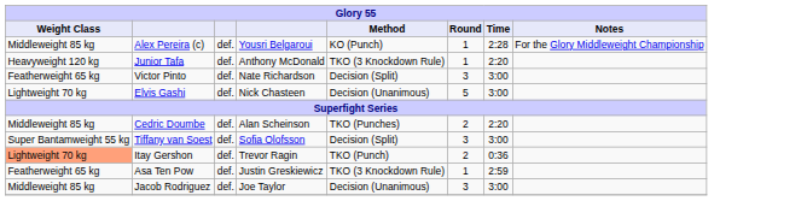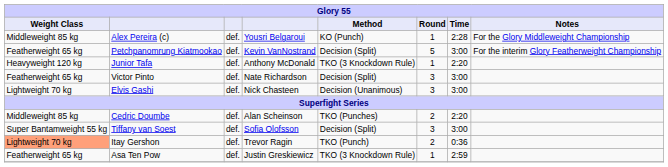+ row: Featherweight 65 kg | Petchpanomrung Kiatmookao | def. | Kevin VanNostrand | Decision (Split) | 5 | 3:00 | For the interim Glory Featherweight Championship
Elvis Gashi | Round: 5 -> 3
- row: Middleweight 85 kg | Jacob Rodriguez | def. | Joe Taylor | Decision (Unanimous) | 3 | 3:00
